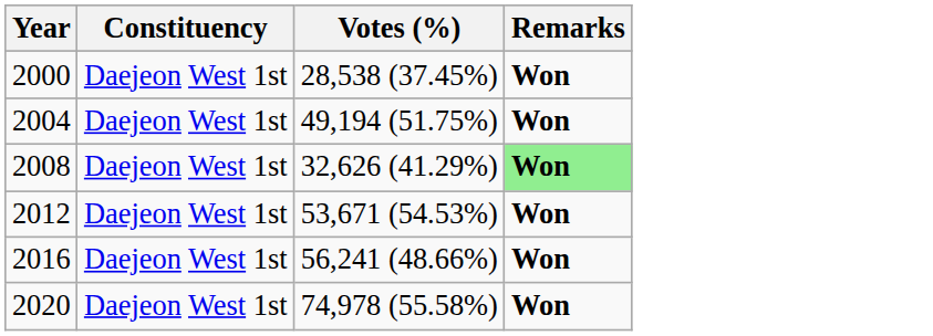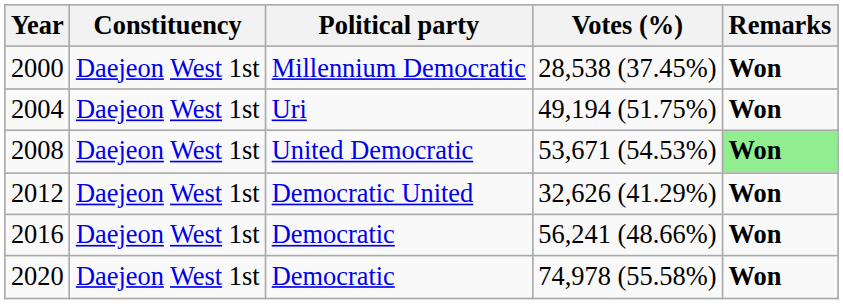+ column: Political party | Millennium Democratic | Uri | United Democratic | Democratic United | Democratic | Democratic
2008 | Votes (%): 32,626 (41.29%) -> 53,671 (54.53%)
2012 | Votes (%): 53,671 (54.53%) -> 32,626 (41.29%)
